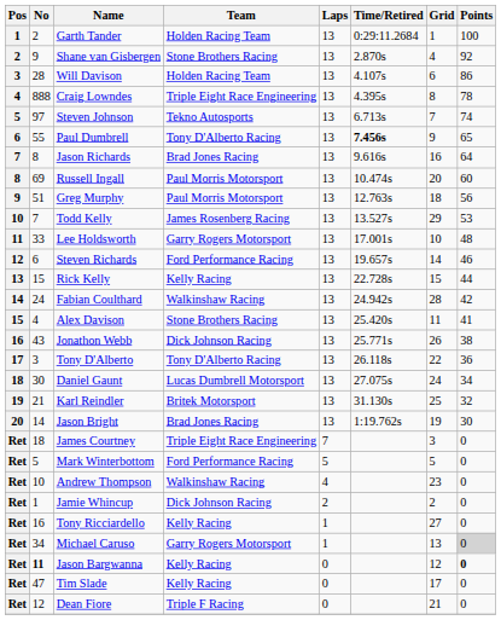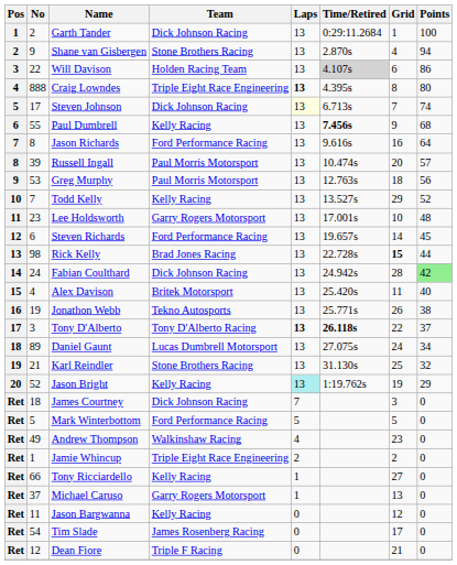Garth Tander | Team: Holden Racing Team -> Dick Johnson Racing
Shane van Gisbergen | Points: 92 -> 94
Will Davison | No: 28 -> 22
Will Davison | Time/Retired: no background -> lightgrey background
Craig Lowndes | Laps: normal -> bold
Craig Lowndes | Points: 78 -> 80
Steven Johnson | No: 97 -> 17
Steven Johnson | Team: Tekno Autosports -> Dick Johnson Racing
Steven Johnson | Laps: no background -> lightyellow background
Paul Dumbrell | Team: Tony D'Alberto Racing -> Kelly Racing
Paul Dumbrell | Points: 65 -> 68
Jason Richards | Team: Brad Jones Racing -> Ford Performance Racing
Russell Ingall | No: 69 -> 39
Russell Ingall | Points: 60 -> 57
Greg Murphy | No: 51 -> 53
Todd Kelly | Team: James Rosenberg Racing -> Kelly Racing
Todd Kelly | Points: 53 -> 52
Lee Holdsworth | No: 33 -> 23
Steven Richards | Points: 46 -> 45
Rick Kelly | No: 15 -> 98
Rick Kelly | Team: Kelly Racing -> Brad Jones Racing
Rick Kelly | Grid: normal -> bold
Fabian Coulthard | Team: Walkinshaw Racing -> Dick Johnson Racing
Fabian Coulthard | Points: no background -> lightgreen background
Alex Davison | Team: Stone Brothers Racing -> Britek Motorsport
Alex Davison | Points: 41 -> 40
Jonathon Webb | No: 43 -> 19
Jonathon Webb | Team: Dick Johnson Racing -> Tekno Autosports
Tony D'Alberto | Laps: normal -> bold
Tony D'Alberto | Time/Retired: normal -> bold
Tony D'Alberto | Points: 36 -> 37
Daniel Gaunt | No: 30 -> 89
Karl Reindler | Team: Britek Motorsport -> Stone Brothers Racing
Jason Bright | No: 14 -> 52
Jason Bright | Team: Brad Jones Racing -> Kelly Racing
Jason Bright | Laps: no background -> paleturquoise background
Jason Bright | Points: 30 -> 29
James Courtney | Team: Triple Eight Race Engineering -> Dick Johnson Racing
Andrew Thompson | No: 10 -> 49
Jamie Whincup | Team: Dick Johnson Racing -> Triple Eight Race Engineering
Tony Ricciardello | No: 16 -> 66
Michael Caruso | No: 34 -> 37
Michael Caruso | Points: lightgrey background -> no background
Jason Bargwanna | No: bold -> normal
Jason Bargwanna | Points: bold -> normal
Tim Slade | No: 47 -> 54
Tim Slade | Team: Kelly Racing -> James Rosenberg Racing
